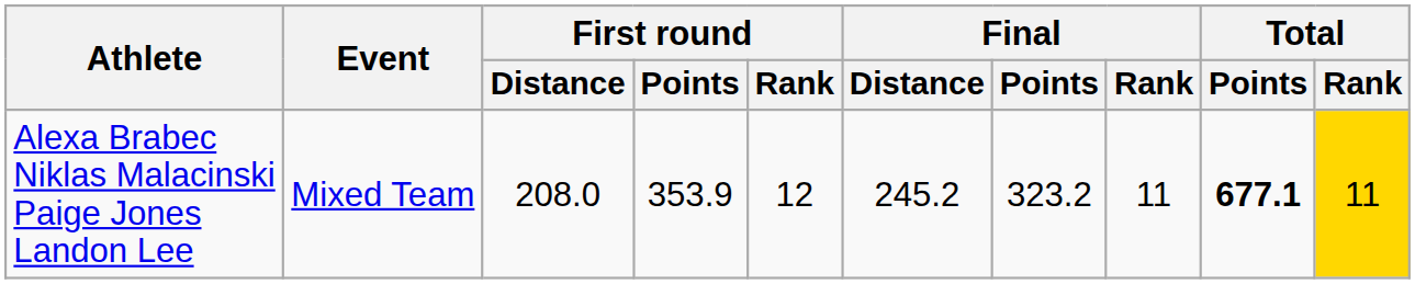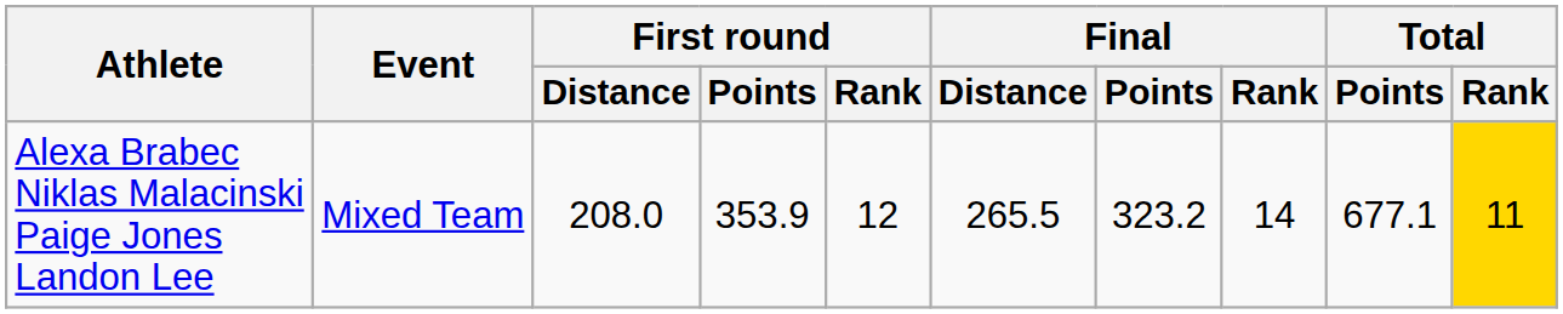Alexa Brabec Niklas Malacinski Paige Jones Landon Lee | Final / Distance: 245.2 -> 265.5
Alexa Brabec Niklas Malacinski Paige Jones Landon Lee | Final / Rank: 11 -> 14
Alexa Brabec Niklas Malacinski Paige Jones Landon Lee | Total / Points: bold -> normal
